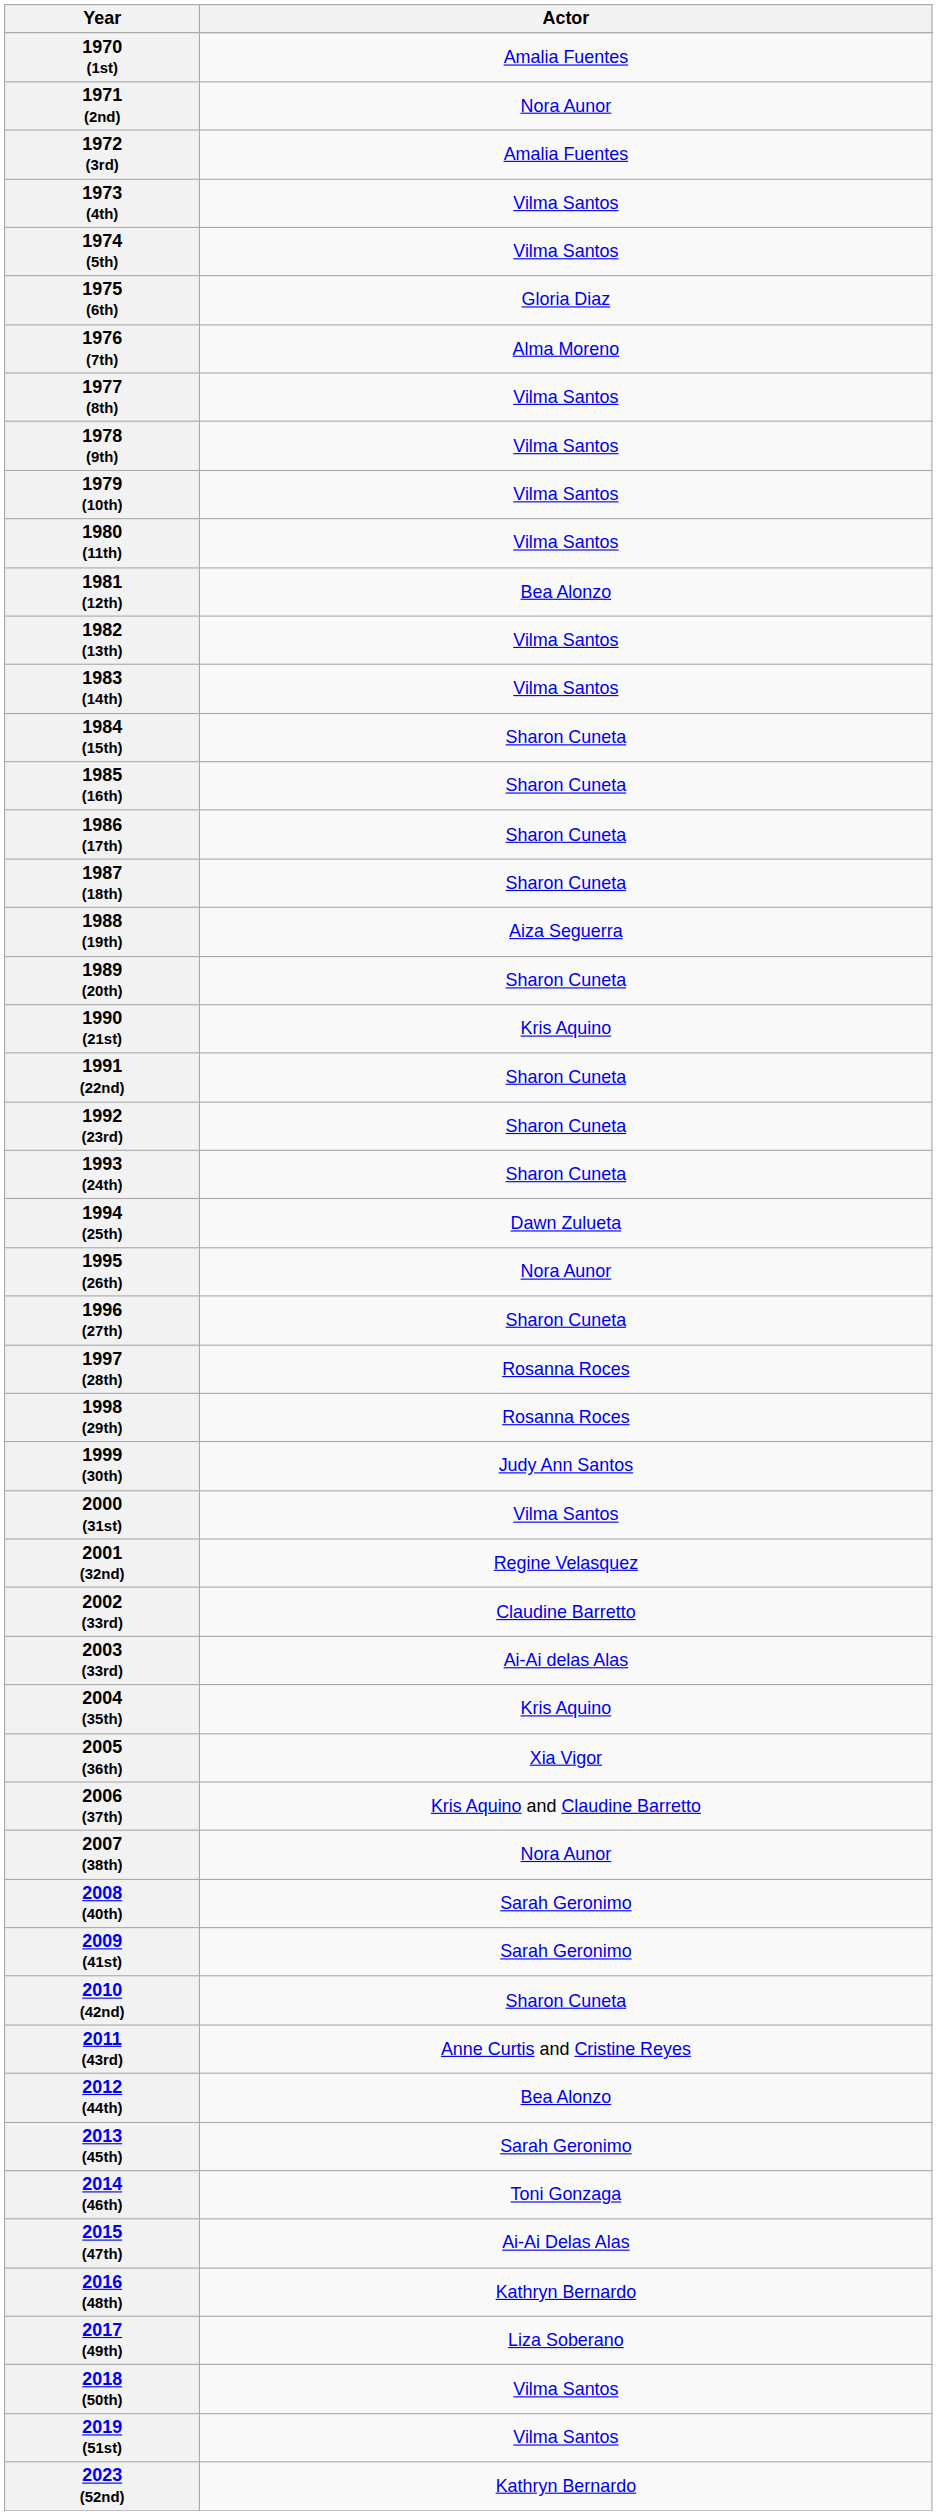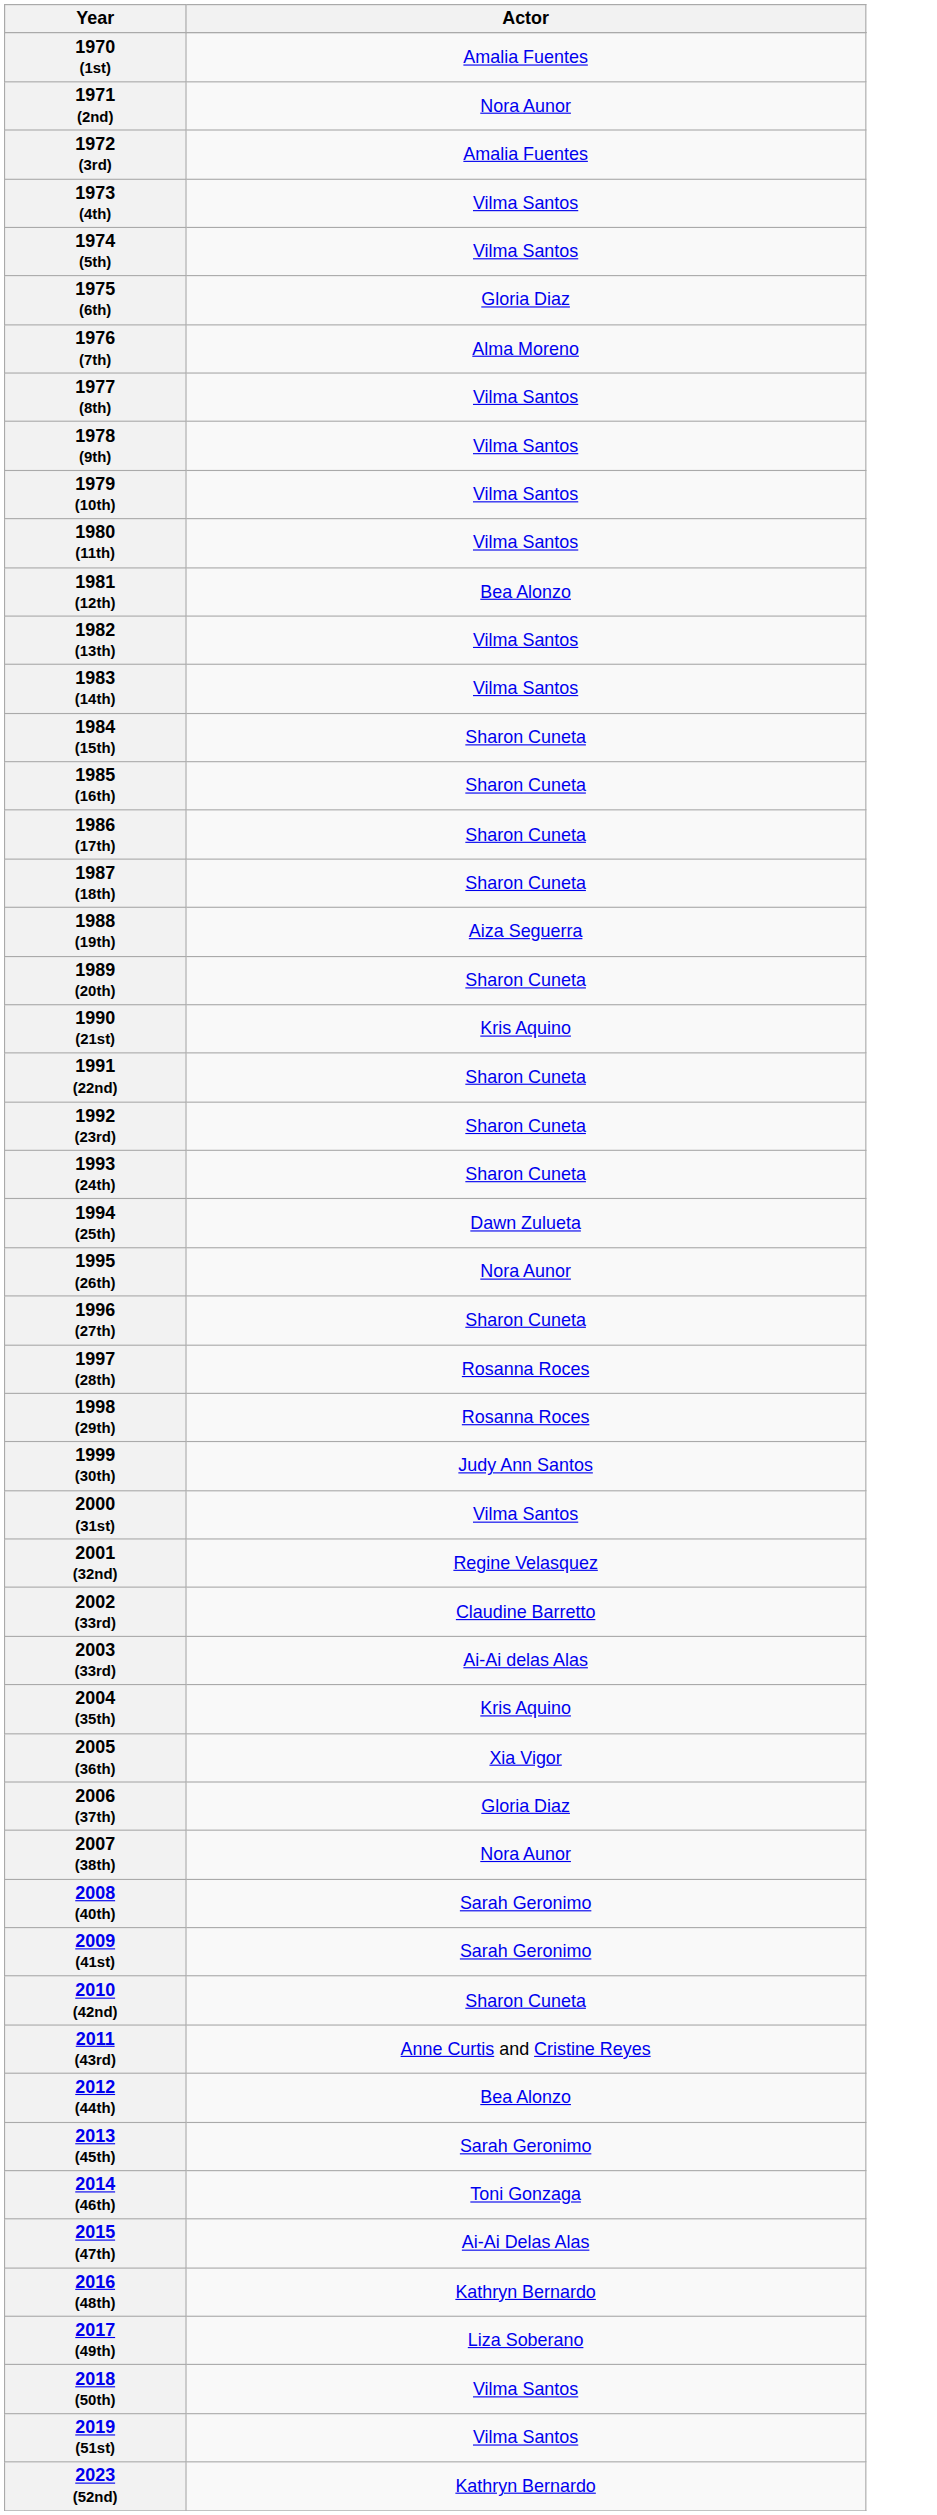2006 (37th) | Actor: Kris Aquino and Claudine Barretto -> Gloria Diaz
